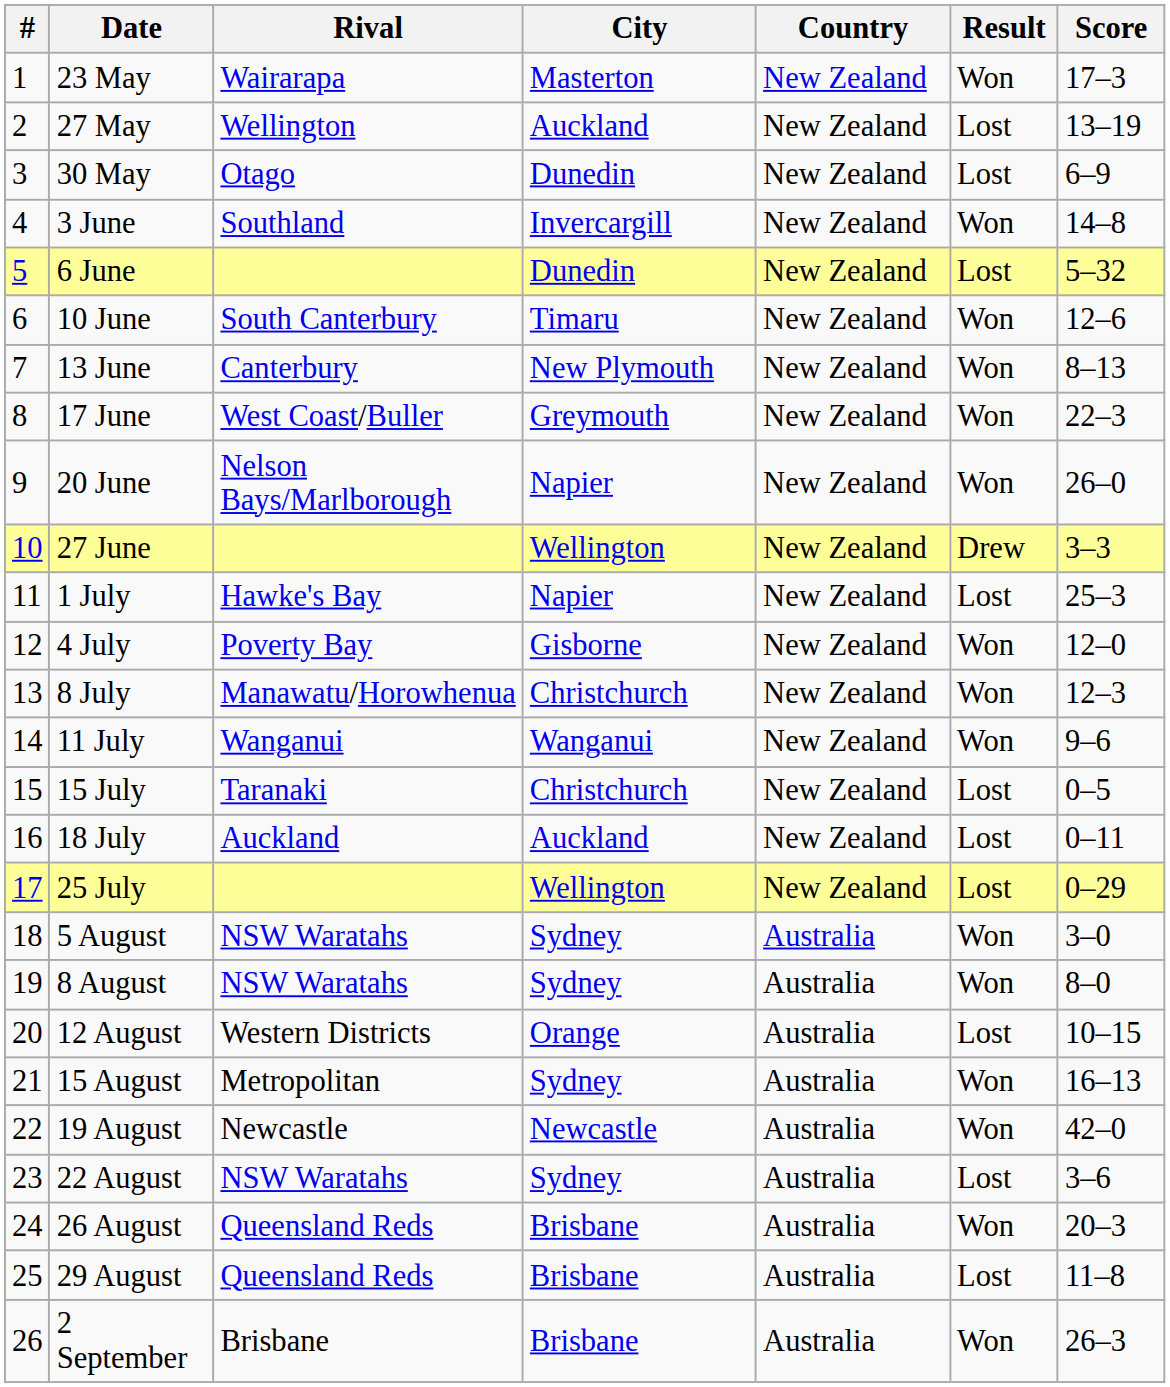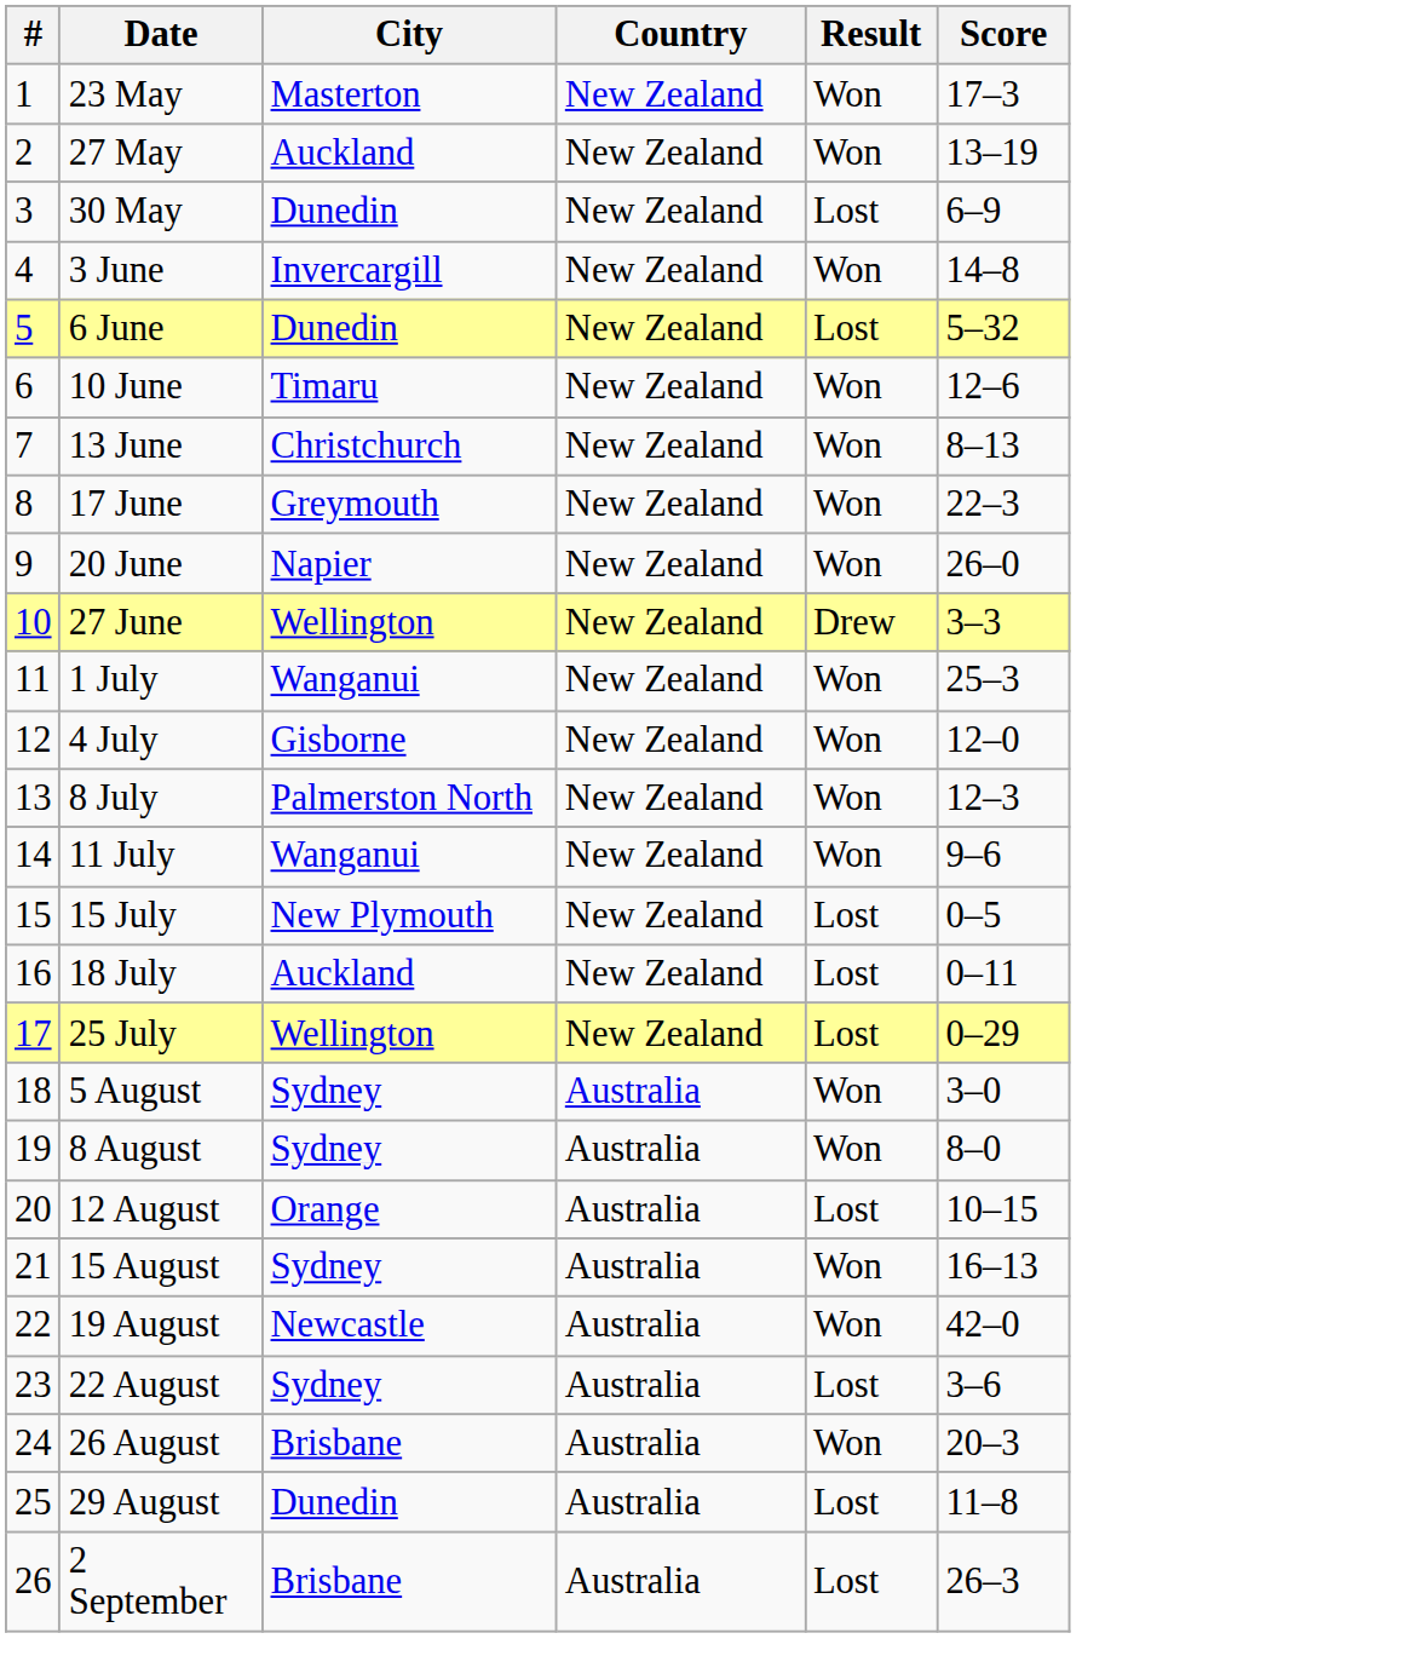- column: Rival | Wairarapa | Wellington | Otago | Southland | South Canterbury | Canterbury | West Coast/Buller | Nelson Bays/Marlborough | Hawke's Bay | Poverty Bay | Manawatu/Horowhenua | Wanganui | Taranaki | Auckland | NSW Waratahs | NSW Waratahs | Western Districts | Metropolitan | Newcastle | NSW Waratahs | Queensland Reds | Queensland Reds | Brisbane
27 May | Result: Lost -> Won
13 June | City: New Plymouth -> Christchurch
1 July | City: Napier -> Wanganui
1 July | Result: Lost -> Won
8 July | City: Christchurch -> Palmerston North
15 July | City: Christchurch -> New Plymouth
29 August | City: Brisbane -> Dunedin
2 September | Result: Won -> Lost
